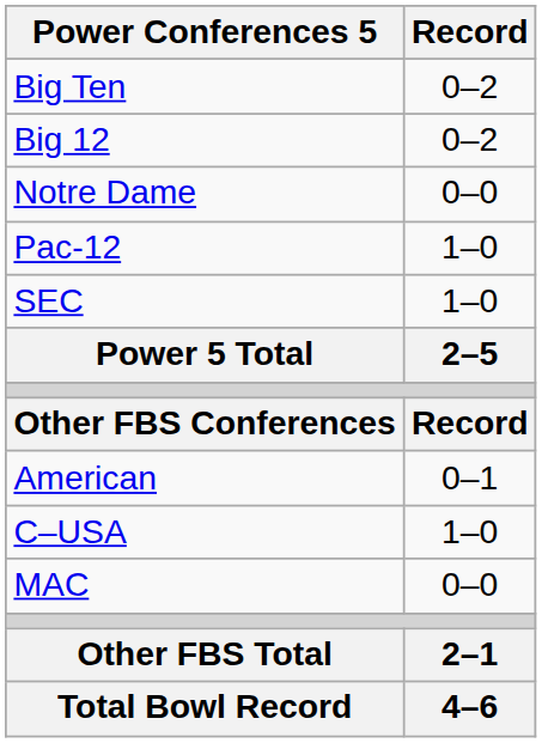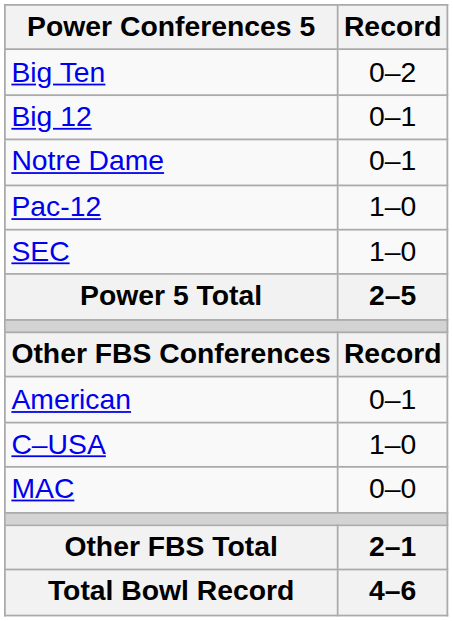Big 12 | Record: 0–2 -> 0–1
Notre Dame | Record: 0–0 -> 0–1
